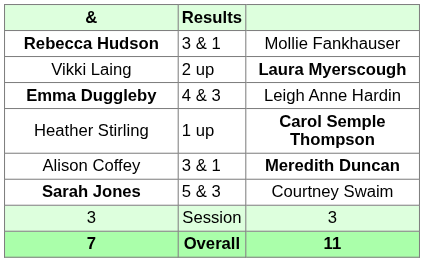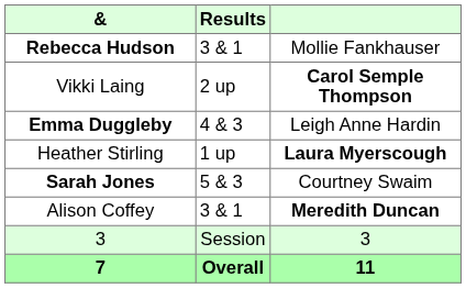Vikki Laing | column 3: Laura Myerscough -> Carol Semple Thompson
Heather Stirling | column 3: Carol Semple Thompson -> Laura Myerscough
rows swapped: Alison Coffey <-> Sarah Jones
